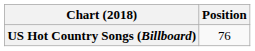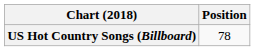US Hot Country Songs (Billboard) | Position: 76 -> 78
